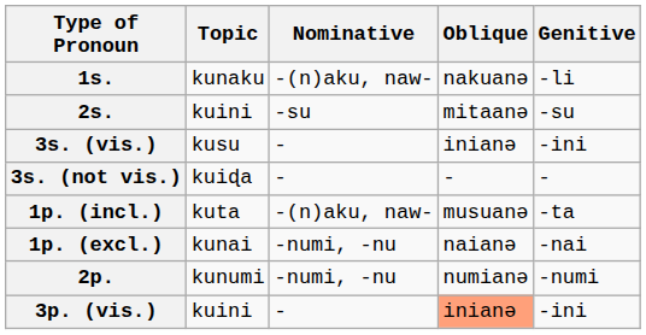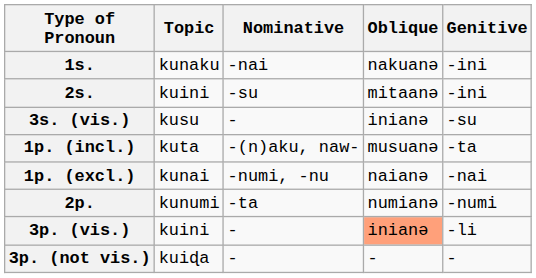1s. | Nominative: -(n)aku, naw- -> -nai
1s. | Genitive: -li -> -ini
2s. | Genitive: -su -> -ini
3s. (vis.) | Genitive: -ini -> -su
- row: 3s. (not vis.) | kuiɖa | - | - | -
2p. | Nominative: -numi, -nu -> -ta
3p. (vis.) | Genitive: -ini -> -li
+ row: 3p. (not vis.) | kuiɖa | - | - | -
